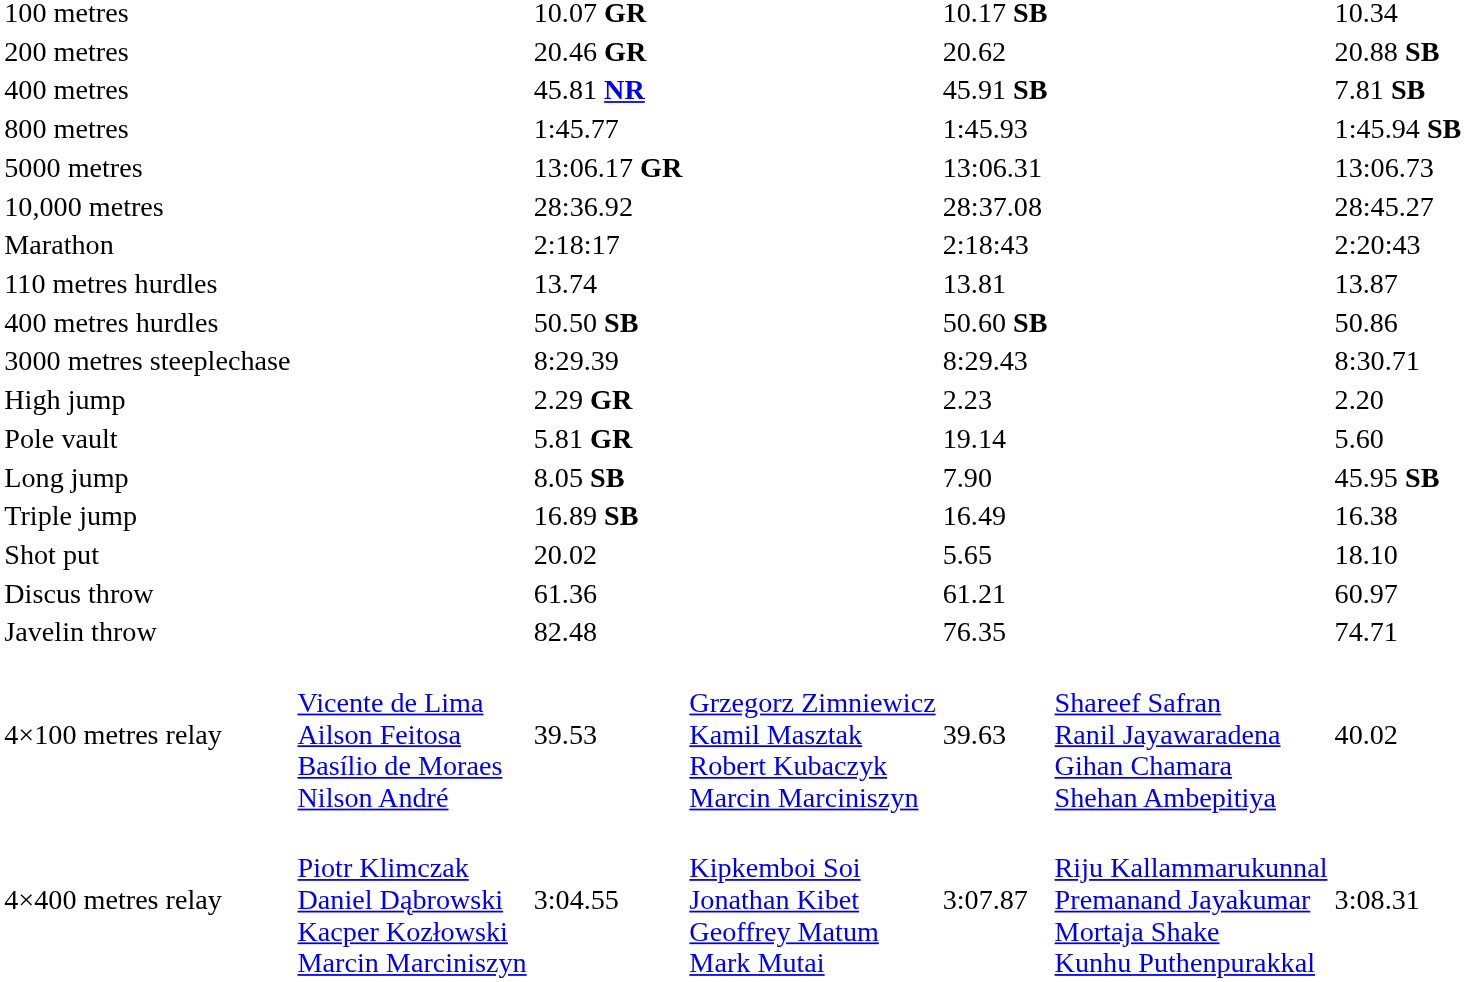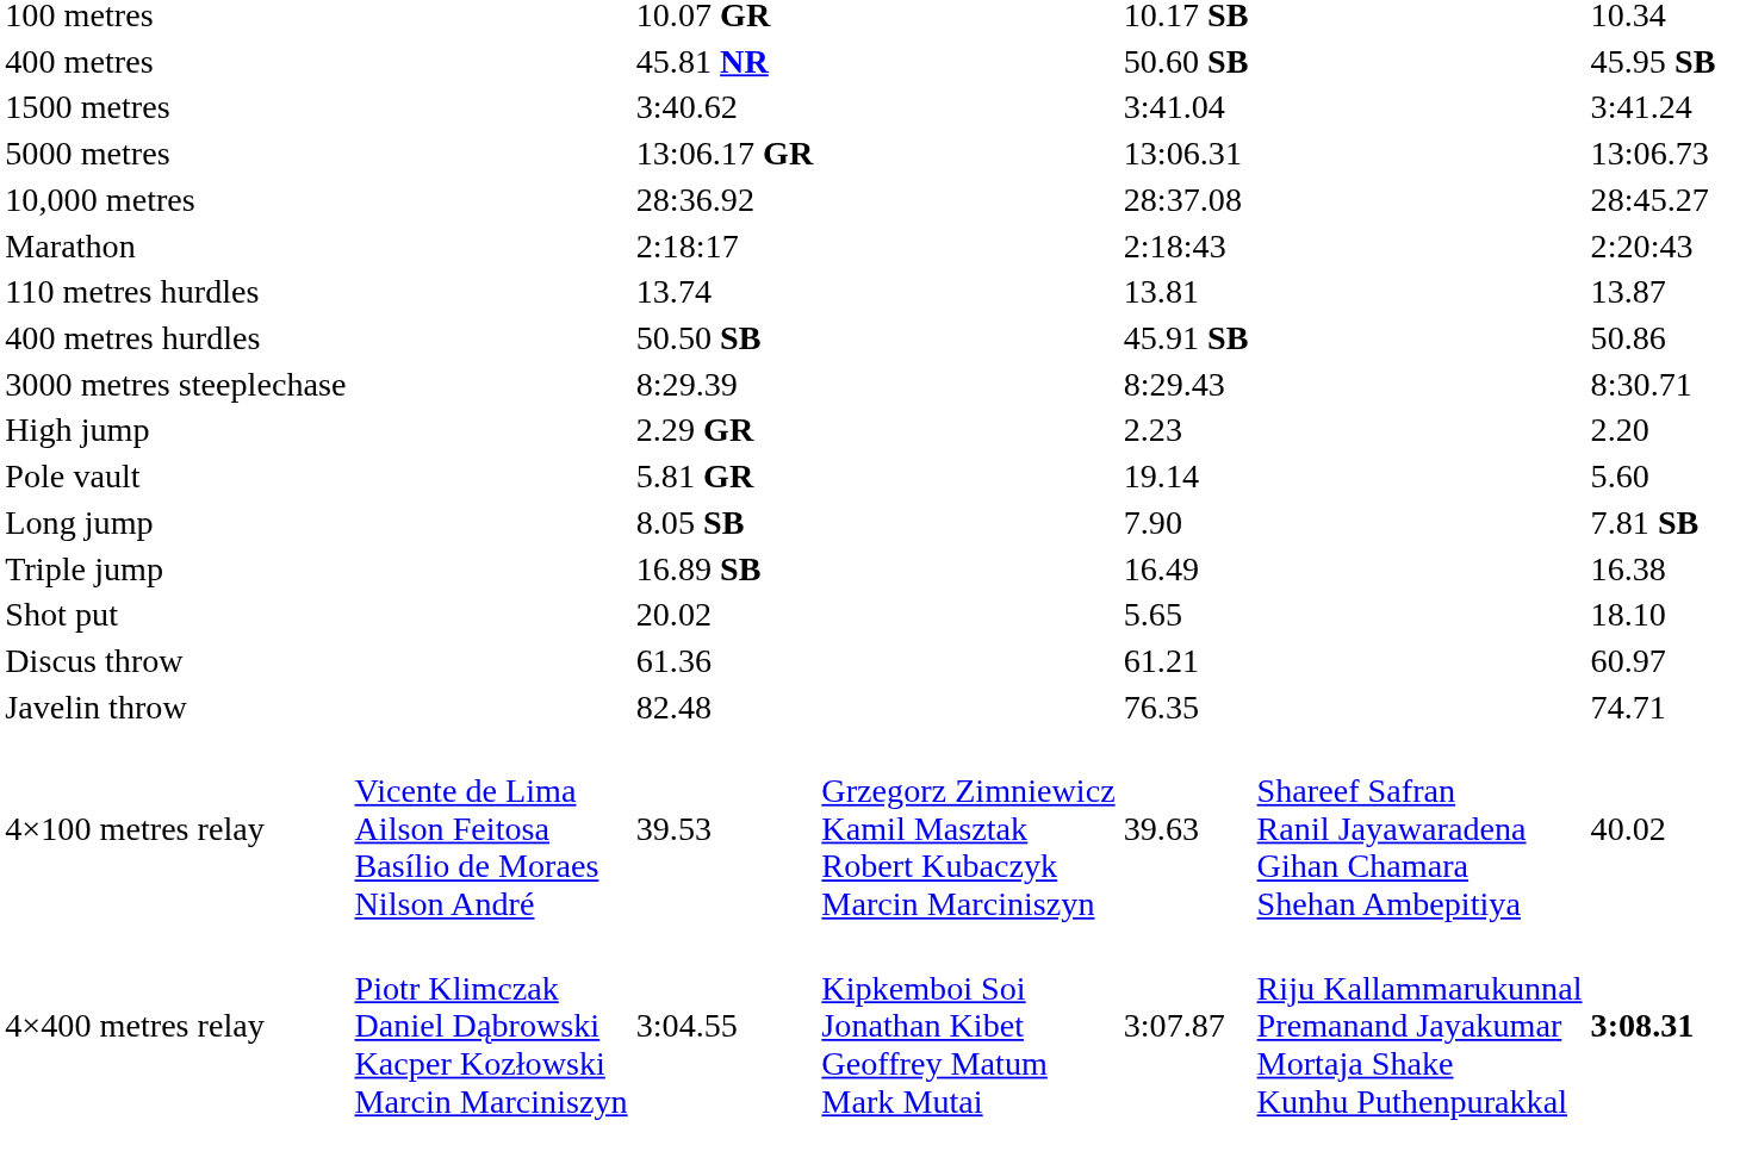- row: 200 metres | 20.46 GR | 20.62 | 20.88 SB
400 metres | column 5: 45.91 SB -> 50.60 SB
400 metres | column 7: 7.81 SB -> 45.95 SB
- row: 800 metres | 1:45.77 | 1:45.93 | 1:45.94 SB
+ row: 1500 metres | 3:40.62 | 3:41.04 | 3:41.24
400 metres hurdles | column 5: 50.60 SB -> 45.91 SB
Long jump | column 7: 45.95 SB -> 7.81 SB
4×400 metres relay | column 7: normal -> bold
